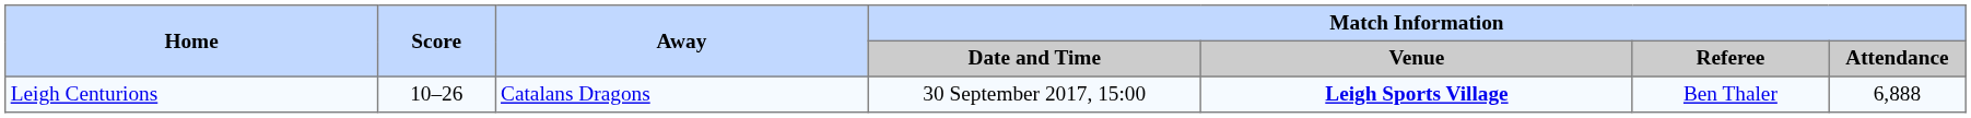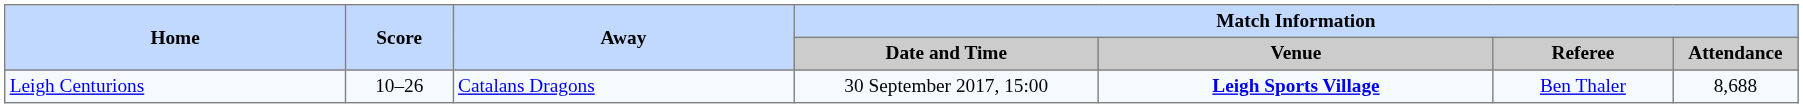Leigh Centurions | Match Information / Attendance: 6,888 -> 8,688
